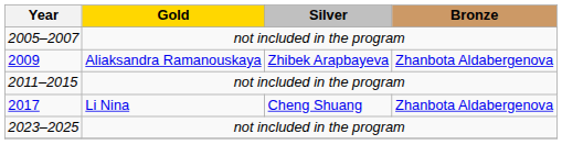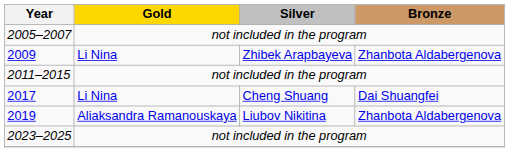2009 | Gold: Aliaksandra Ramanouskaya -> Li Nina
2017 | Bronze: Zhanbota Aldabergenova -> Dai Shuangfei
+ row: 2019 | Aliaksandra Ramanouskaya | Liubov Nikitina | Zhanbota Aldabergenova
